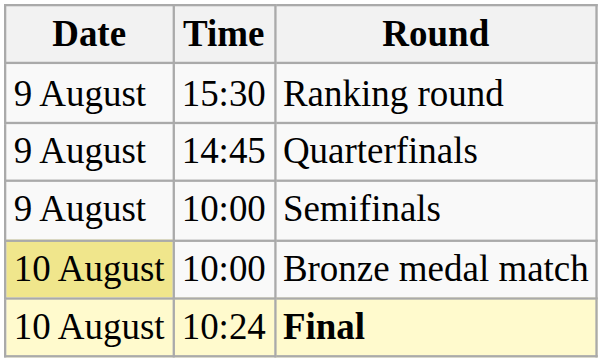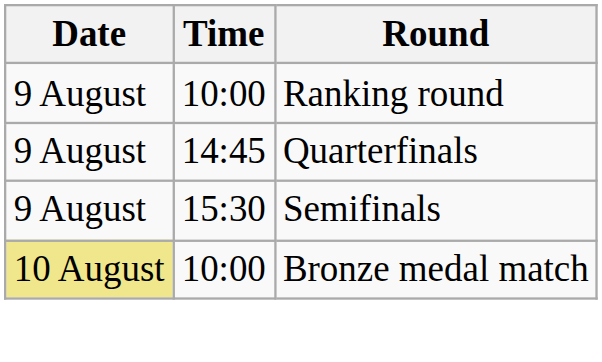Ranking round | Time: 15:30 -> 10:00
Semifinals | Time: 10:00 -> 15:30
- row: 10 August | 10:24 | Final
